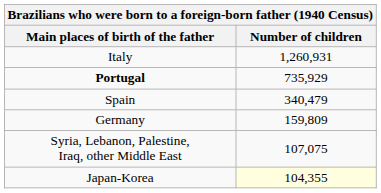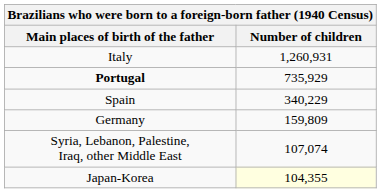Spain | Number of children: 340,479 -> 340,229
Syria, Lebanon, Palestine, Iraq, other Middle East | Number of children: 107,075 -> 107,074
